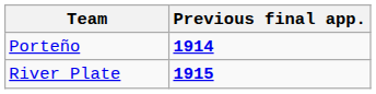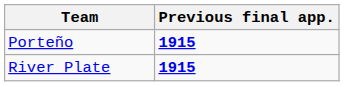Porteño | Previous final app.: 1914 -> 1915
